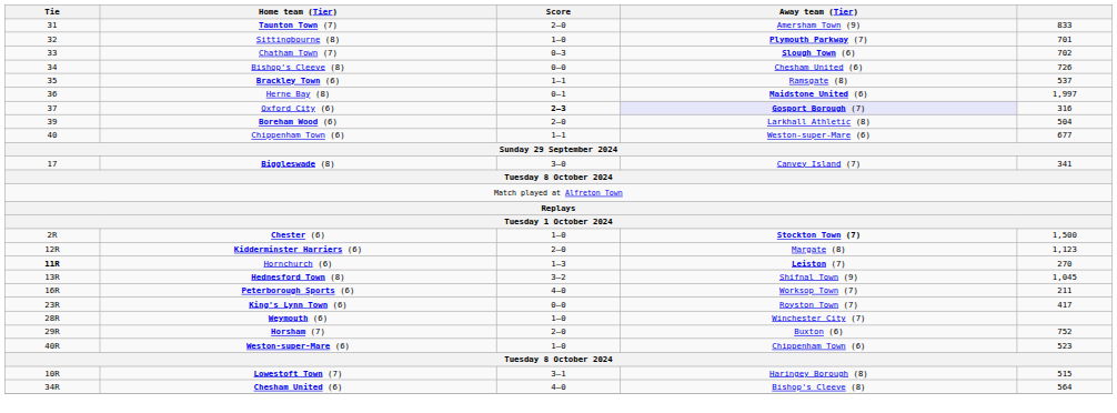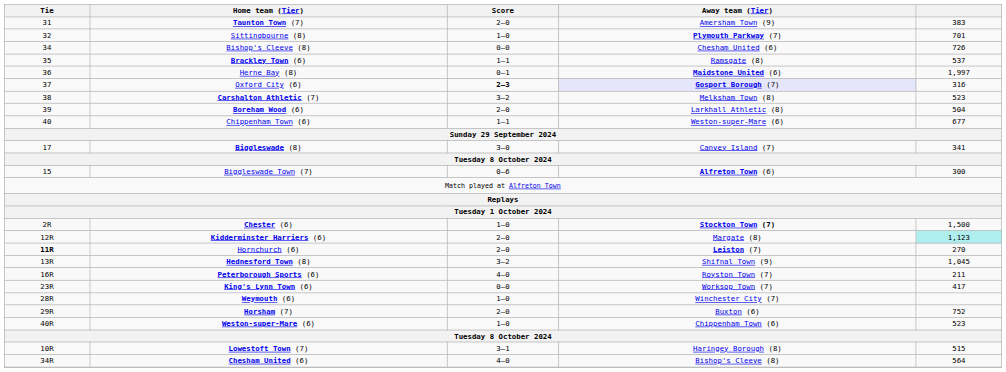Taunton Town (7) | column 5: 833 -> 383
- row: 33 | Chatham Town (7) | 0–3 | Slough Town (6) | 702
+ row: 38 | Carshalton Athletic (7) | 3–2 | Melksham Town (8) | 523
+ row: 15 | Biggleswade Town (7) | 0–6 | Alfreton Town (6) | 300
Kidderminster Harriers (6) | column 5: no background -> paleturquoise background
Hornchurch (6) | Score: 1–3 -> 2–0
Peterborough Sports (6) | Away team (Tier): Worksop Town (7) -> Royston Town (7)
King's Lynn Town (6) | Away team (Tier): Royston Town (7) -> Worksop Town (7)
